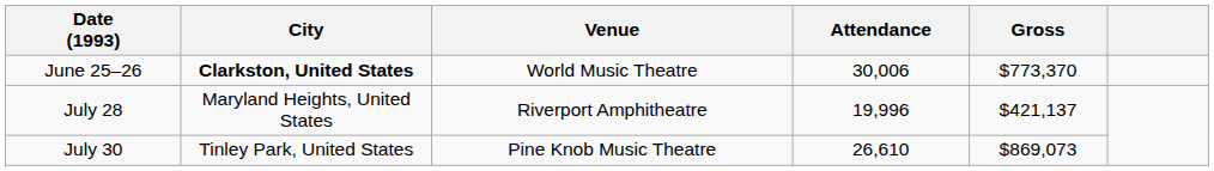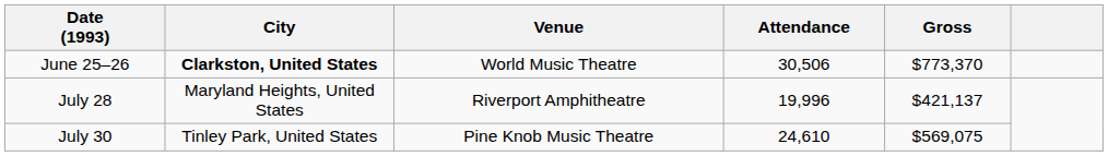June 25–26 | Attendance: 30,006 -> 30,506
July 30 | Attendance: 26,610 -> 24,610
July 30 | Gross: $869,073 -> $569,075
